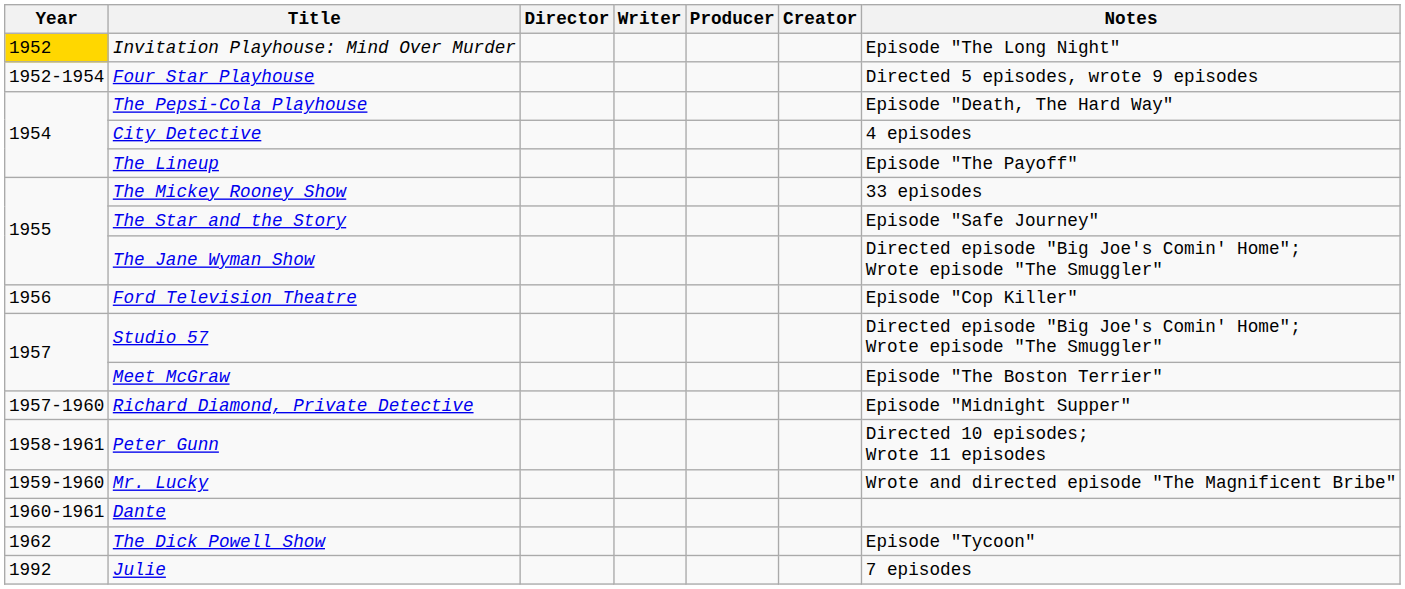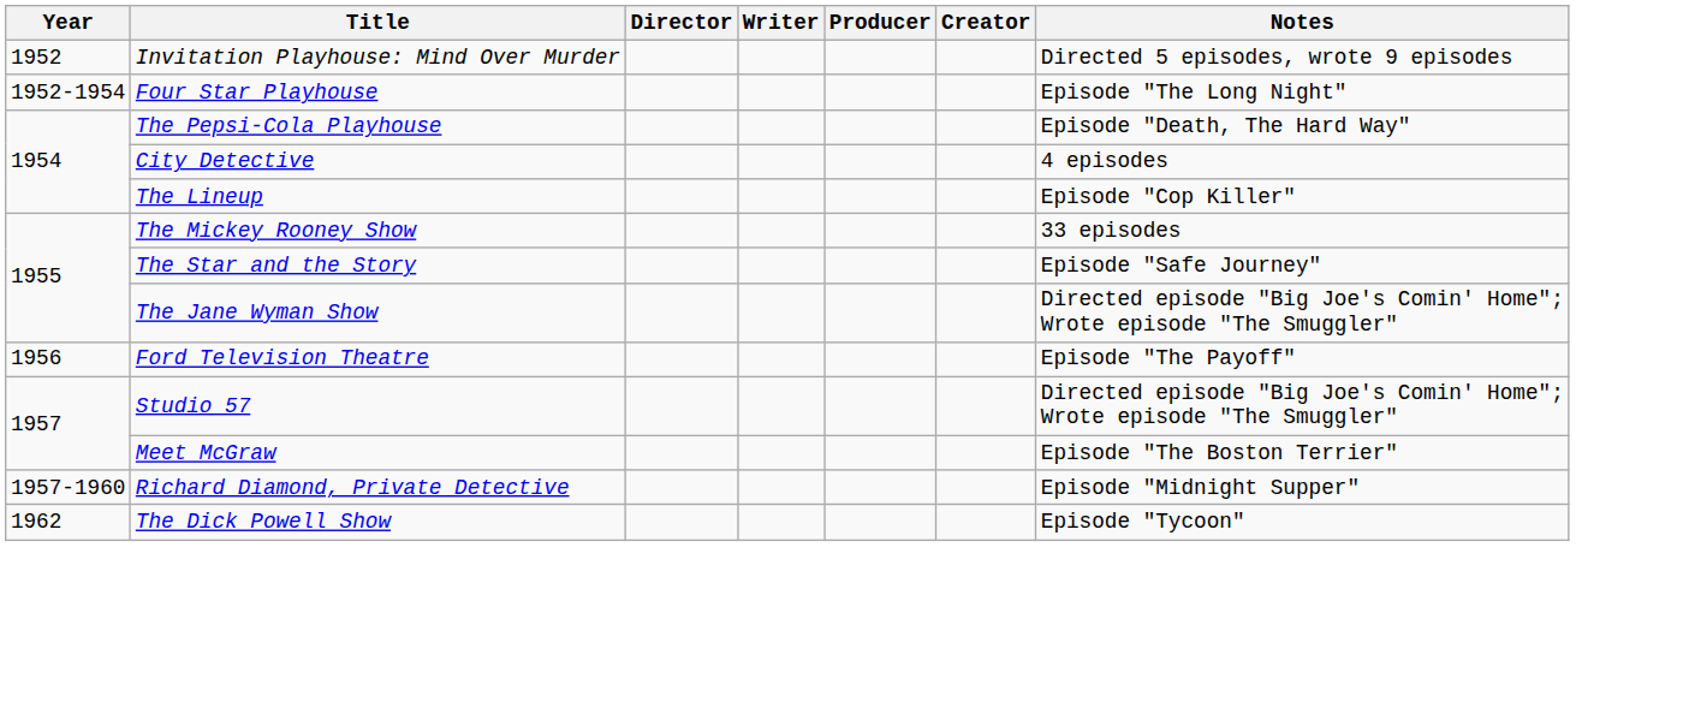Invitation Playhouse: Mind Over Murder | Year: gold background -> no background
Invitation Playhouse: Mind Over Murder | Notes: Episode "The Long Night" -> Directed 5 episodes, wrote 9 episodes
Four Star Playhouse | Notes: Directed 5 episodes, wrote 9 episodes -> Episode "The Long Night"
The Lineup | Notes: Episode "The Payoff" -> Episode "Cop Killer"
Ford Television Theatre | Notes: Episode "Cop Killer" -> Episode "The Payoff"
- row: 1958-1961 | Peter Gunn | Directed 10 episodes; Wrote 11 episodes
- row: 1959-1960 | Mr. Lucky | Wrote and directed episode "The Magnificent Bribe"
- row: 1960-1961 | Dante
- row: 1992 | Julie | 7 episodes
